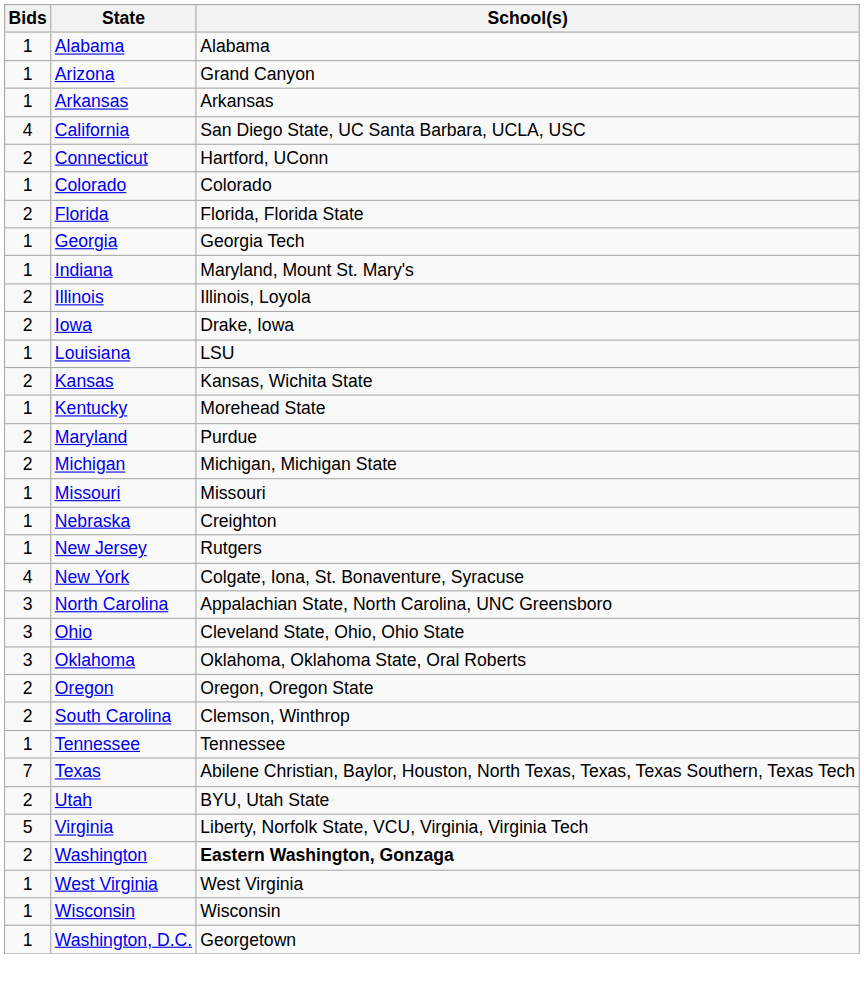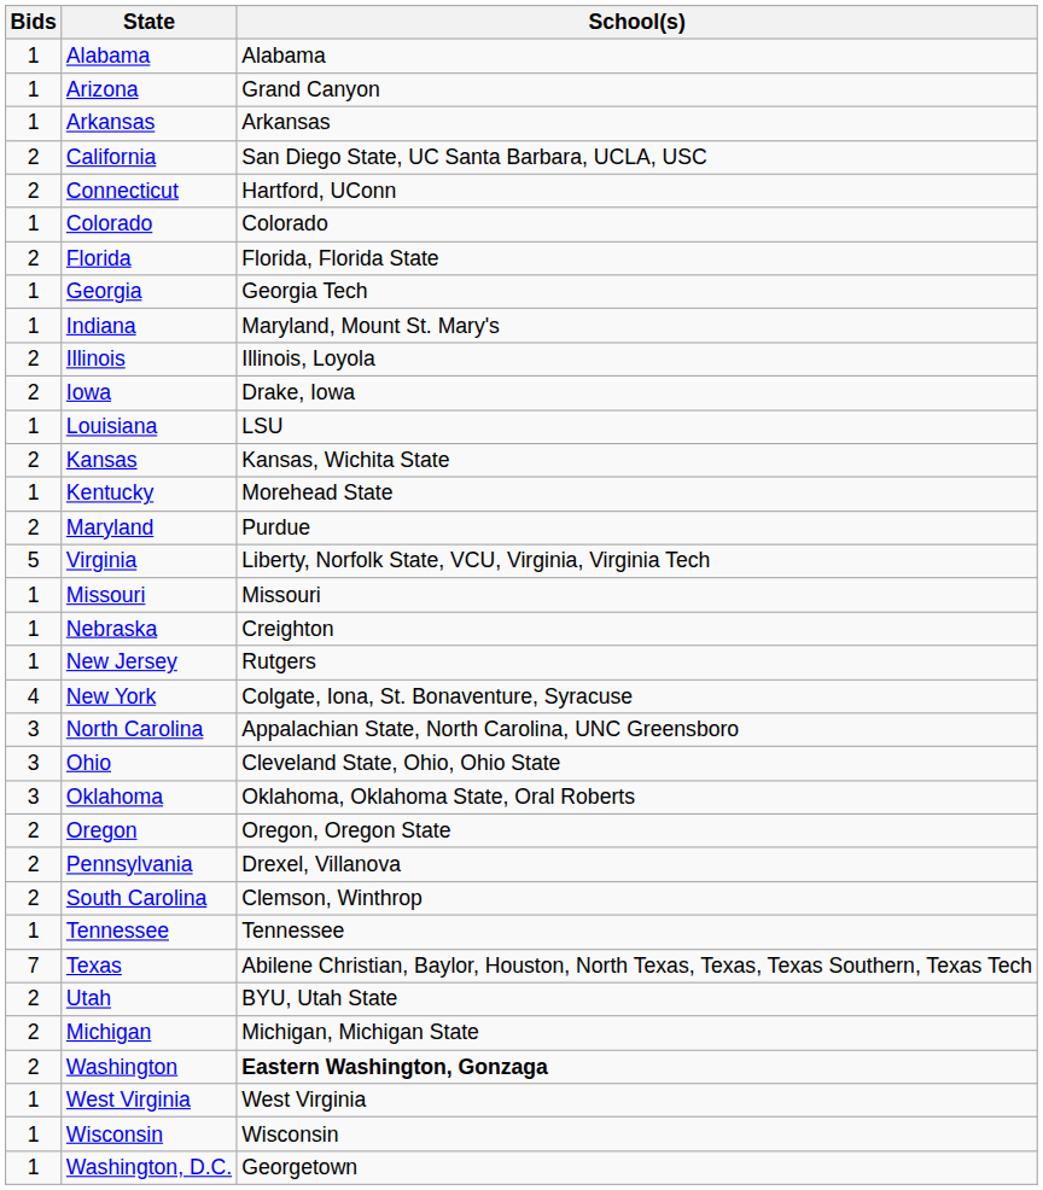California | Bids: 4 -> 2
rows swapped: Michigan <-> Virginia
+ row: 2 | Pennsylvania | Drexel, Villanova
